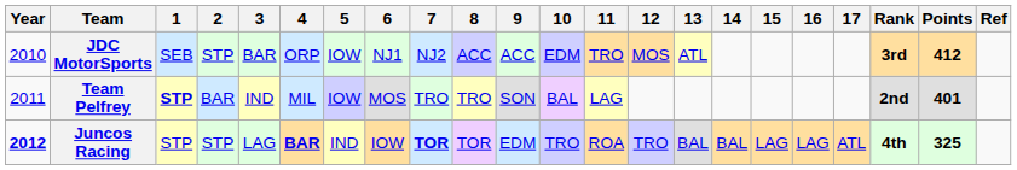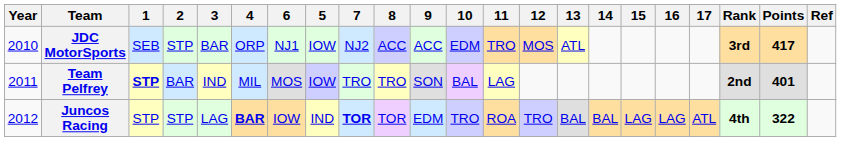columns swapped: 5 <-> 6
JDC MotorSports | Points: 412 -> 417
Juncos Racing | Year: bold -> normal
Juncos Racing | Points: 325 -> 322
